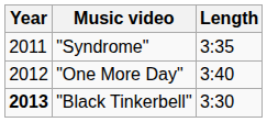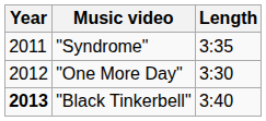"One More Day" | Length: 3:40 -> 3:30
"Black Tinkerbell" | Length: 3:30 -> 3:40
